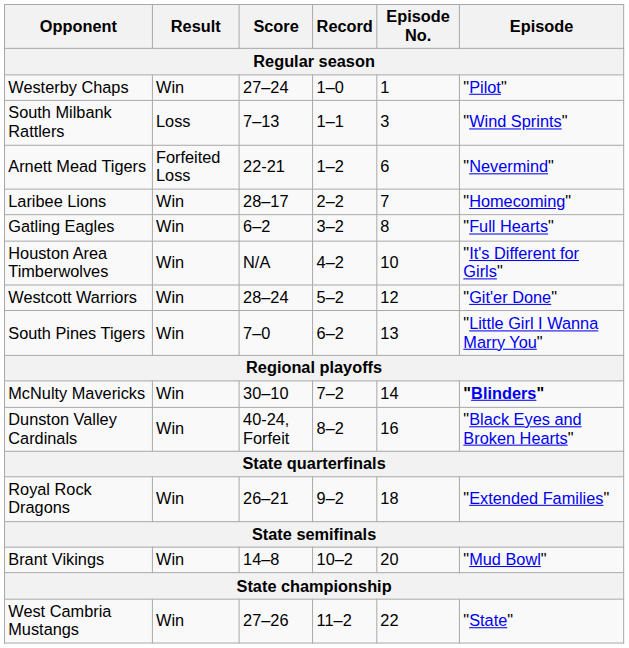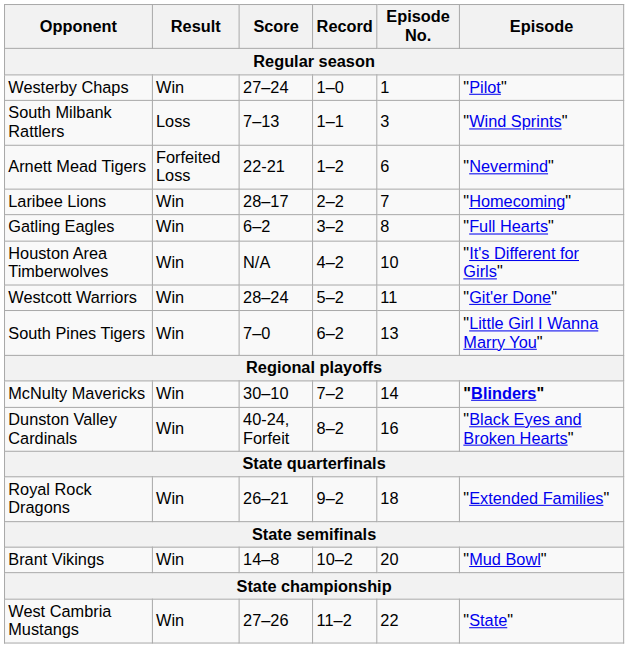Westcott Warriors | Episode No.: 12 -> 11
